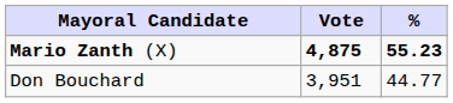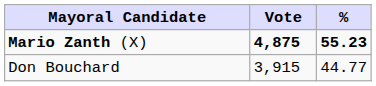Don Bouchard | Vote: 3,951 -> 3,915
